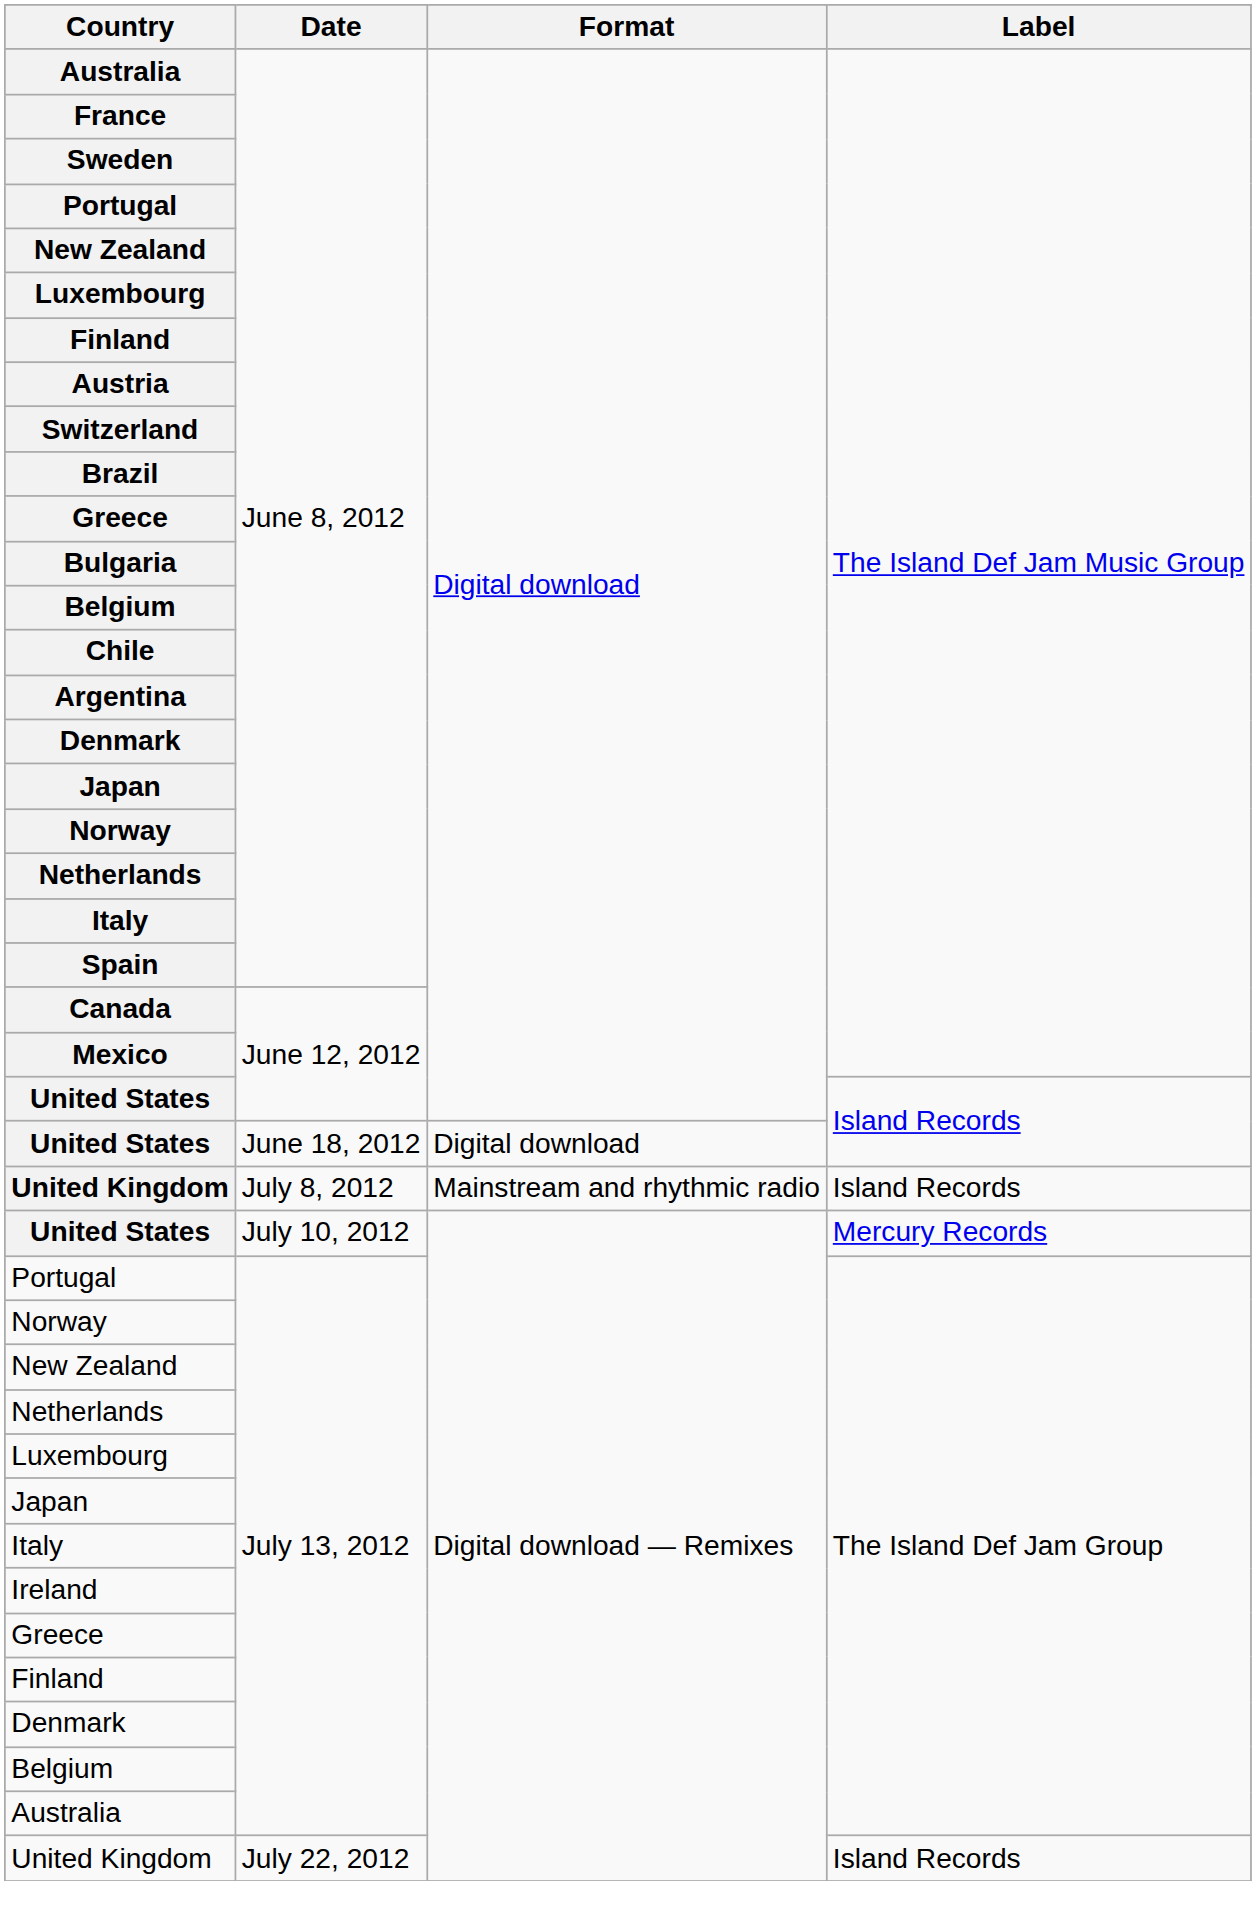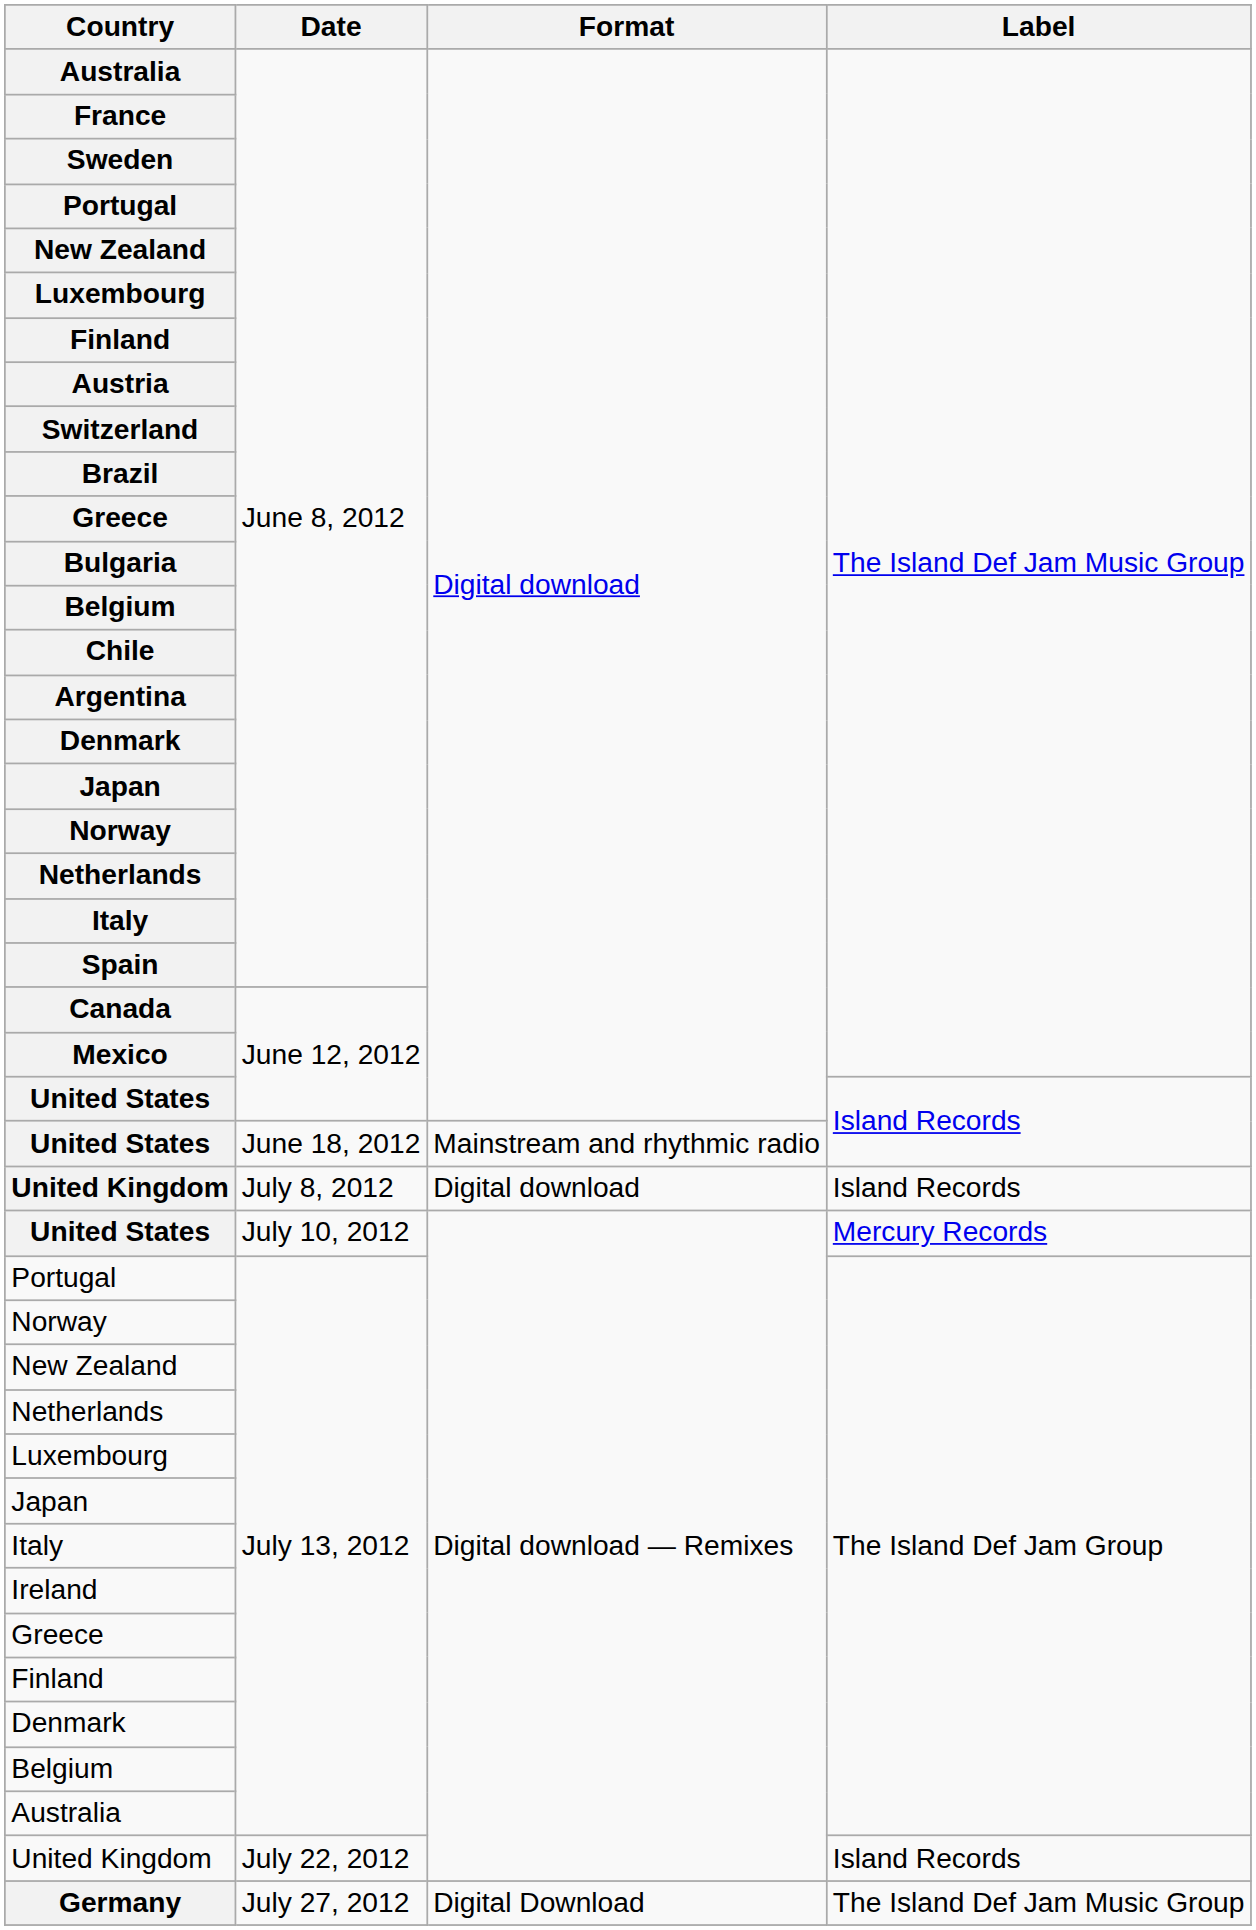United States / June 18, 2012 | Format: Digital download -> Mainstream and rhythmic radio
United Kingdom / July 8, 2012 | Format: Mainstream and rhythmic radio -> Digital download
+ row: Germany | July 27, 2012 | Digital Download | The Island Def Jam Music Group
